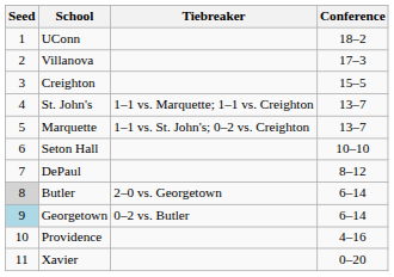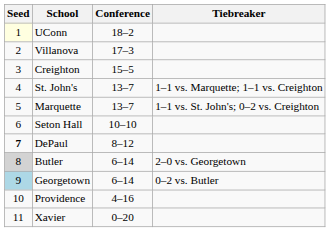columns swapped: Conference <-> Tiebreaker
UConn | Seed: no background -> lightyellow background
DePaul | Seed: normal -> bold
